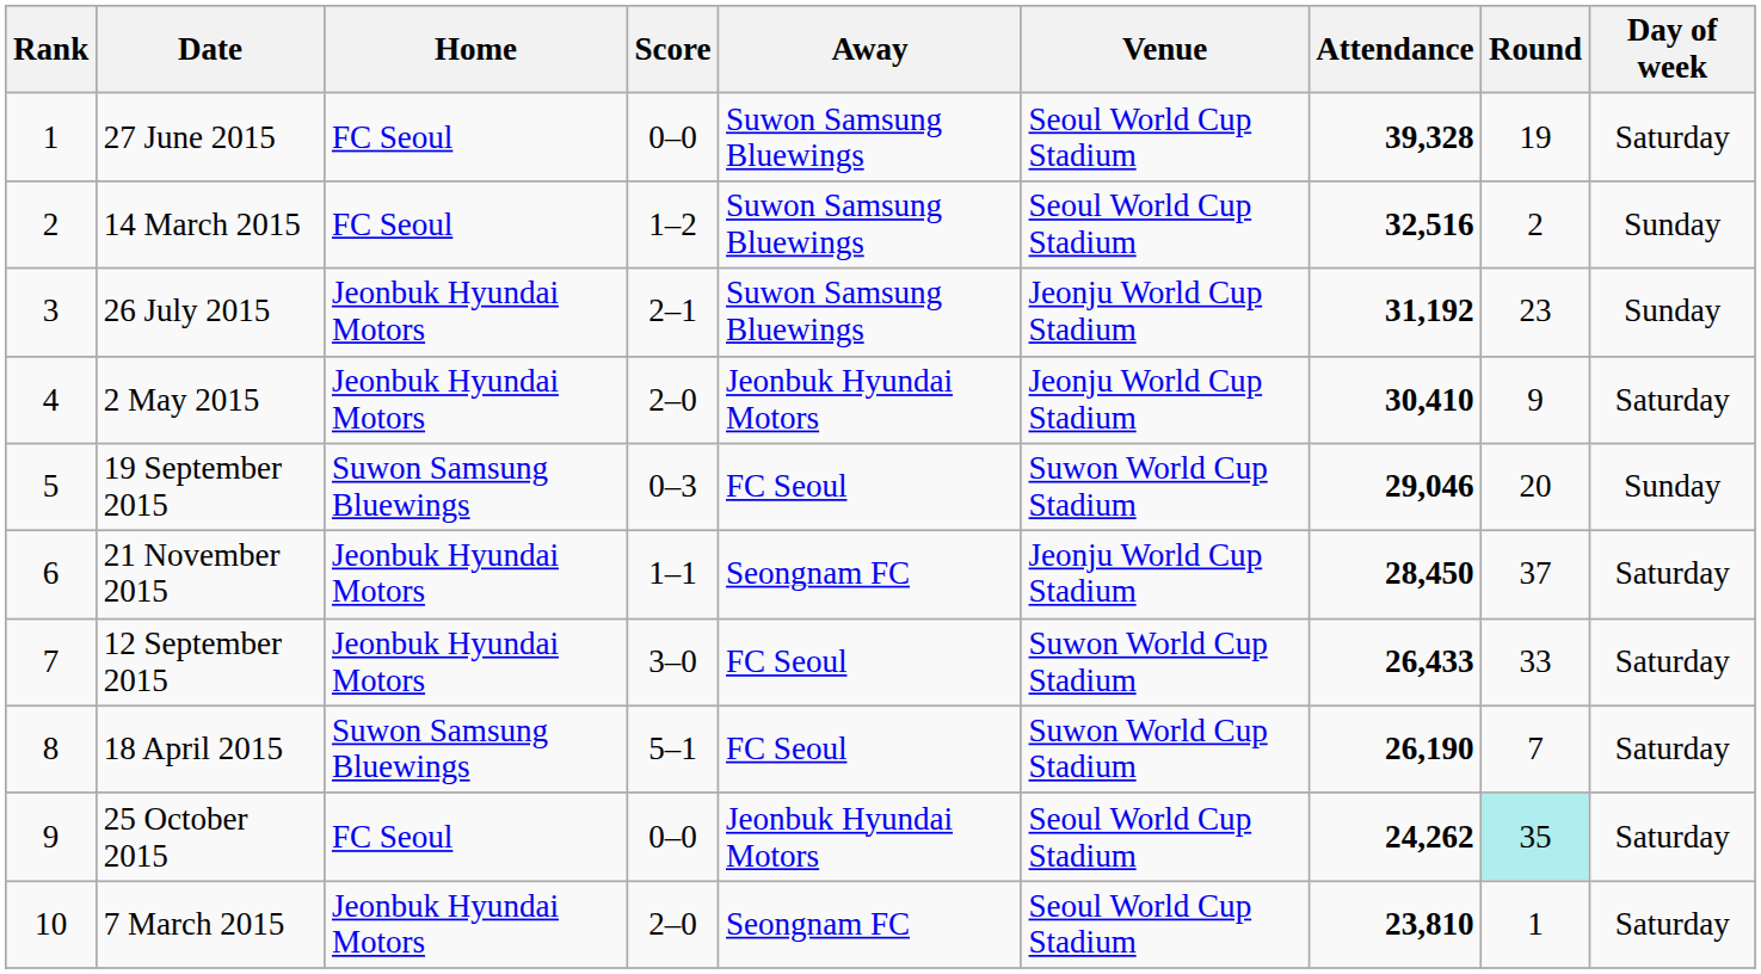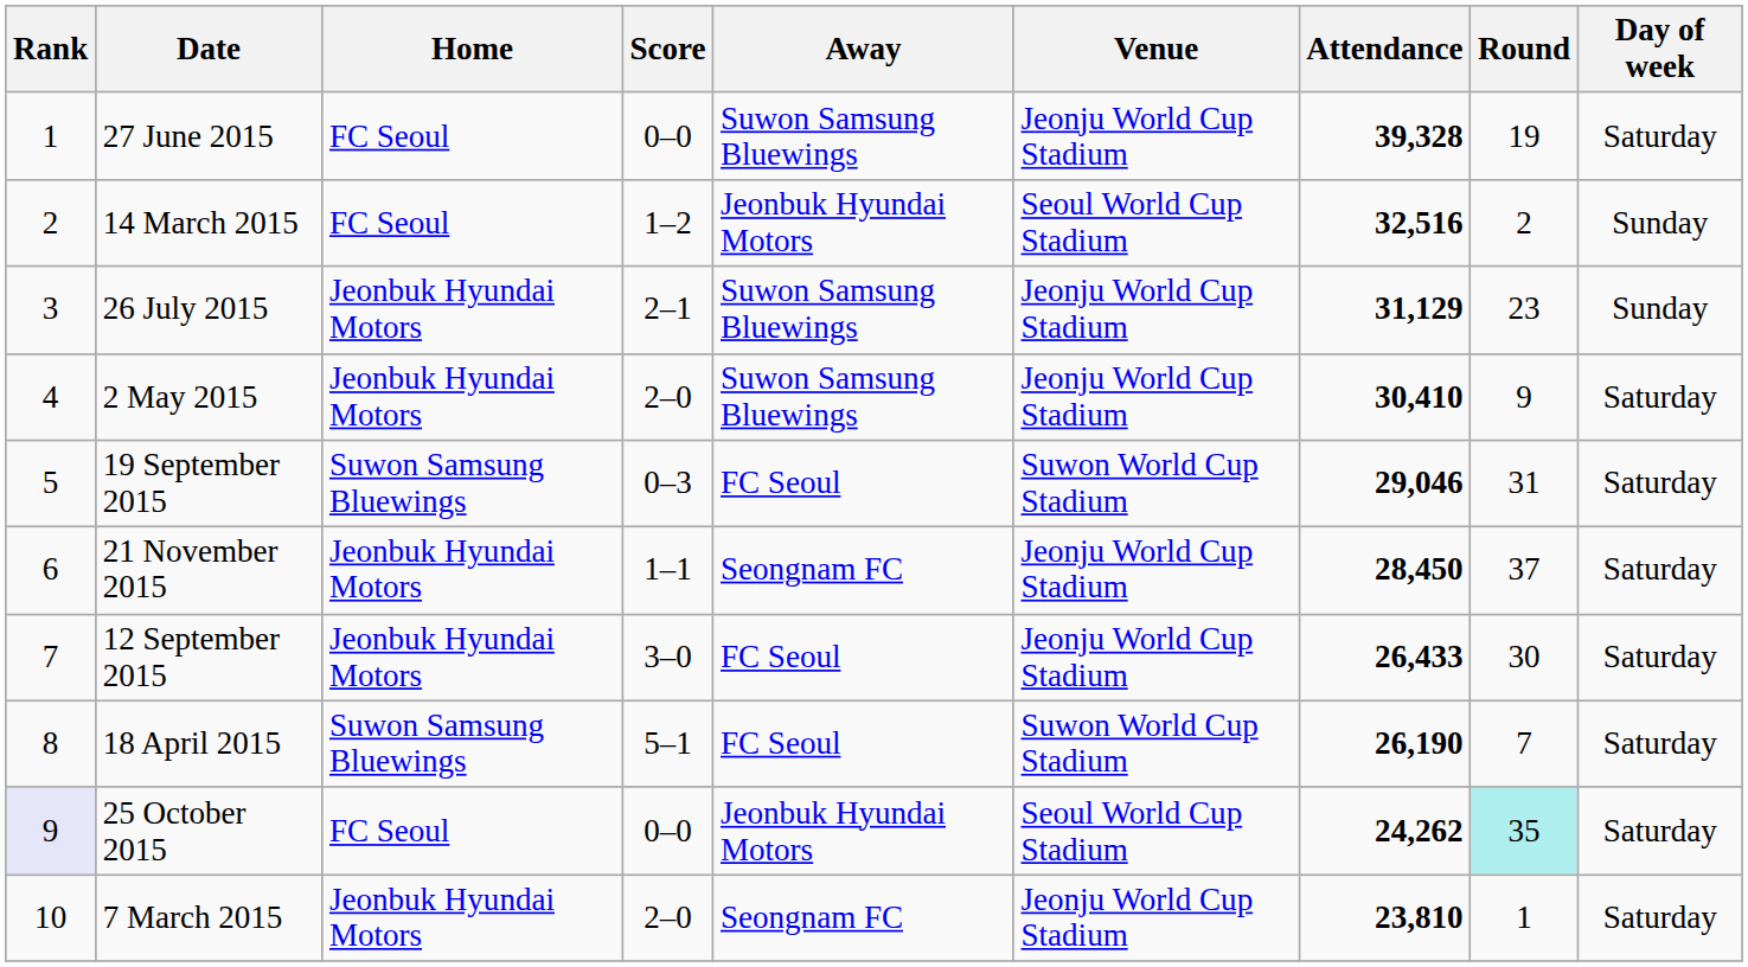27 June 2015 | Venue: Seoul World Cup Stadium -> Jeonju World Cup Stadium
14 March 2015 | Away: Suwon Samsung Bluewings -> Jeonbuk Hyundai Motors
26 July 2015 | Attendance: 31,192 -> 31,129
2 May 2015 | Away: Jeonbuk Hyundai Motors -> Suwon Samsung Bluewings
19 September 2015 | Round: 20 -> 31
19 September 2015 | Day of week: Sunday -> Saturday
12 September 2015 | Venue: Suwon World Cup Stadium -> Jeonju World Cup Stadium
12 September 2015 | Round: 33 -> 30
25 October 2015 | Rank: no background -> lavender background
7 March 2015 | Venue: Seoul World Cup Stadium -> Jeonju World Cup Stadium
